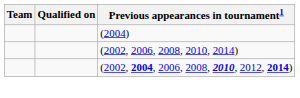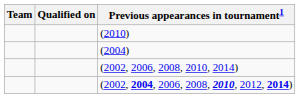+ row: (2010)
